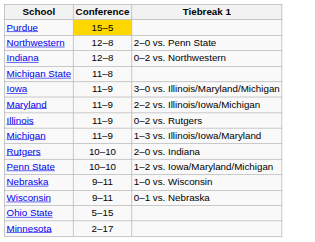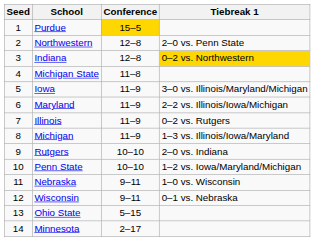+ column: Seed | 1 | 2 | 3 | 4 | 5 | 6 | 7 | 8 | 9 | 10 | 11 | 12 | 13 | 14
Indiana | Tiebreak 1: no background -> gold background
